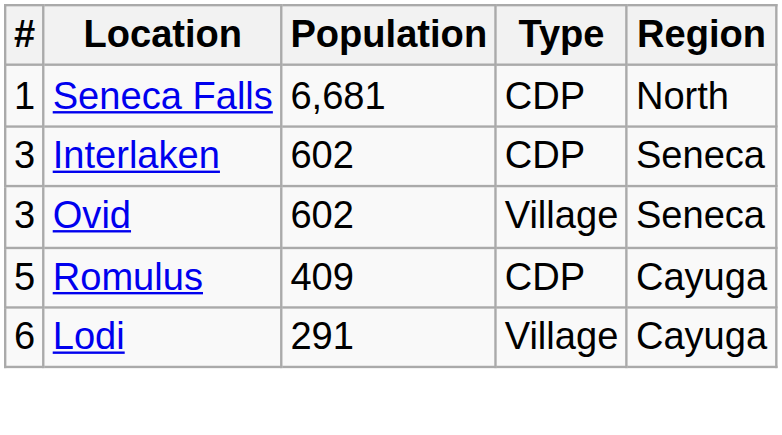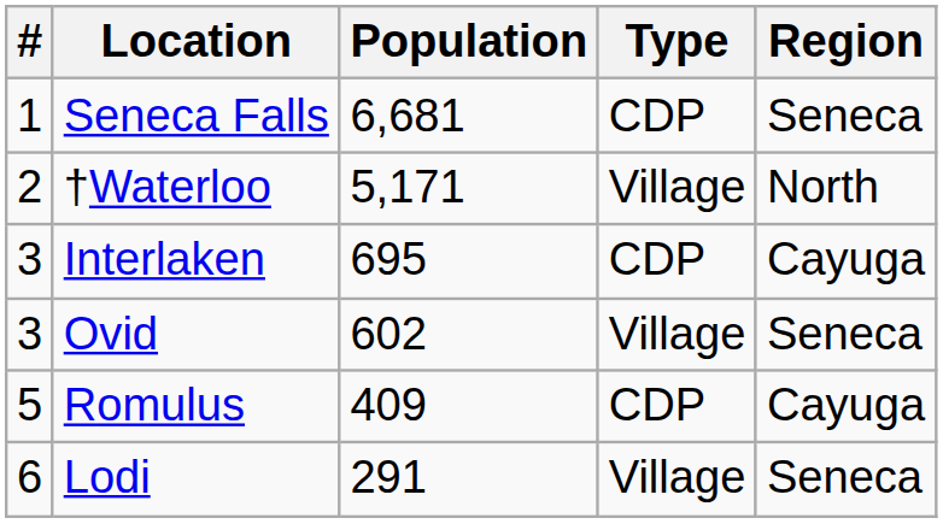Seneca Falls | Region: North -> Seneca
+ row: 2 | †Waterloo | 5,171 | Village | North
Interlaken | Population: 602 -> 695
Interlaken | Region: Seneca -> Cayuga
Lodi | Region: Cayuga -> Seneca
